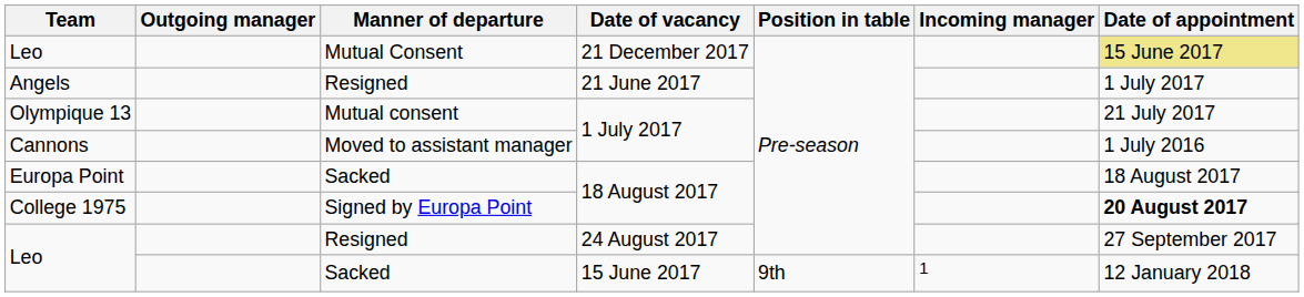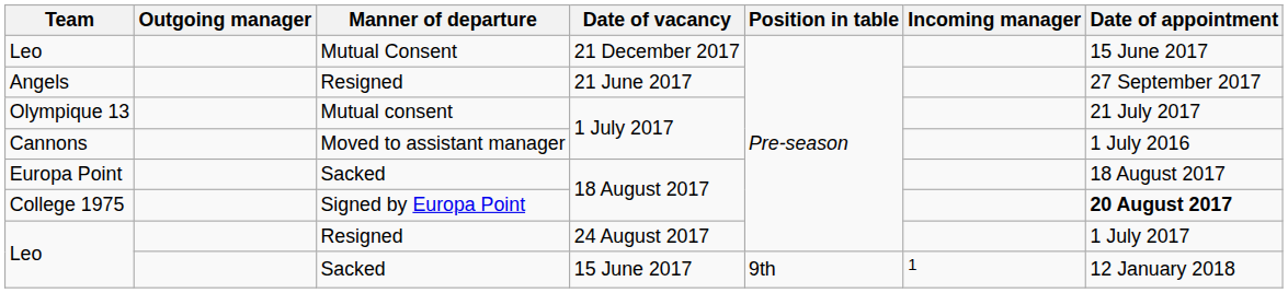Leo / Mutual Consent | Date of appointment: khaki background -> no background
Angels | Date of appointment: 1 July 2017 -> 27 September 2017
Leo / Resigned | Date of appointment: 27 September 2017 -> 1 July 2017
